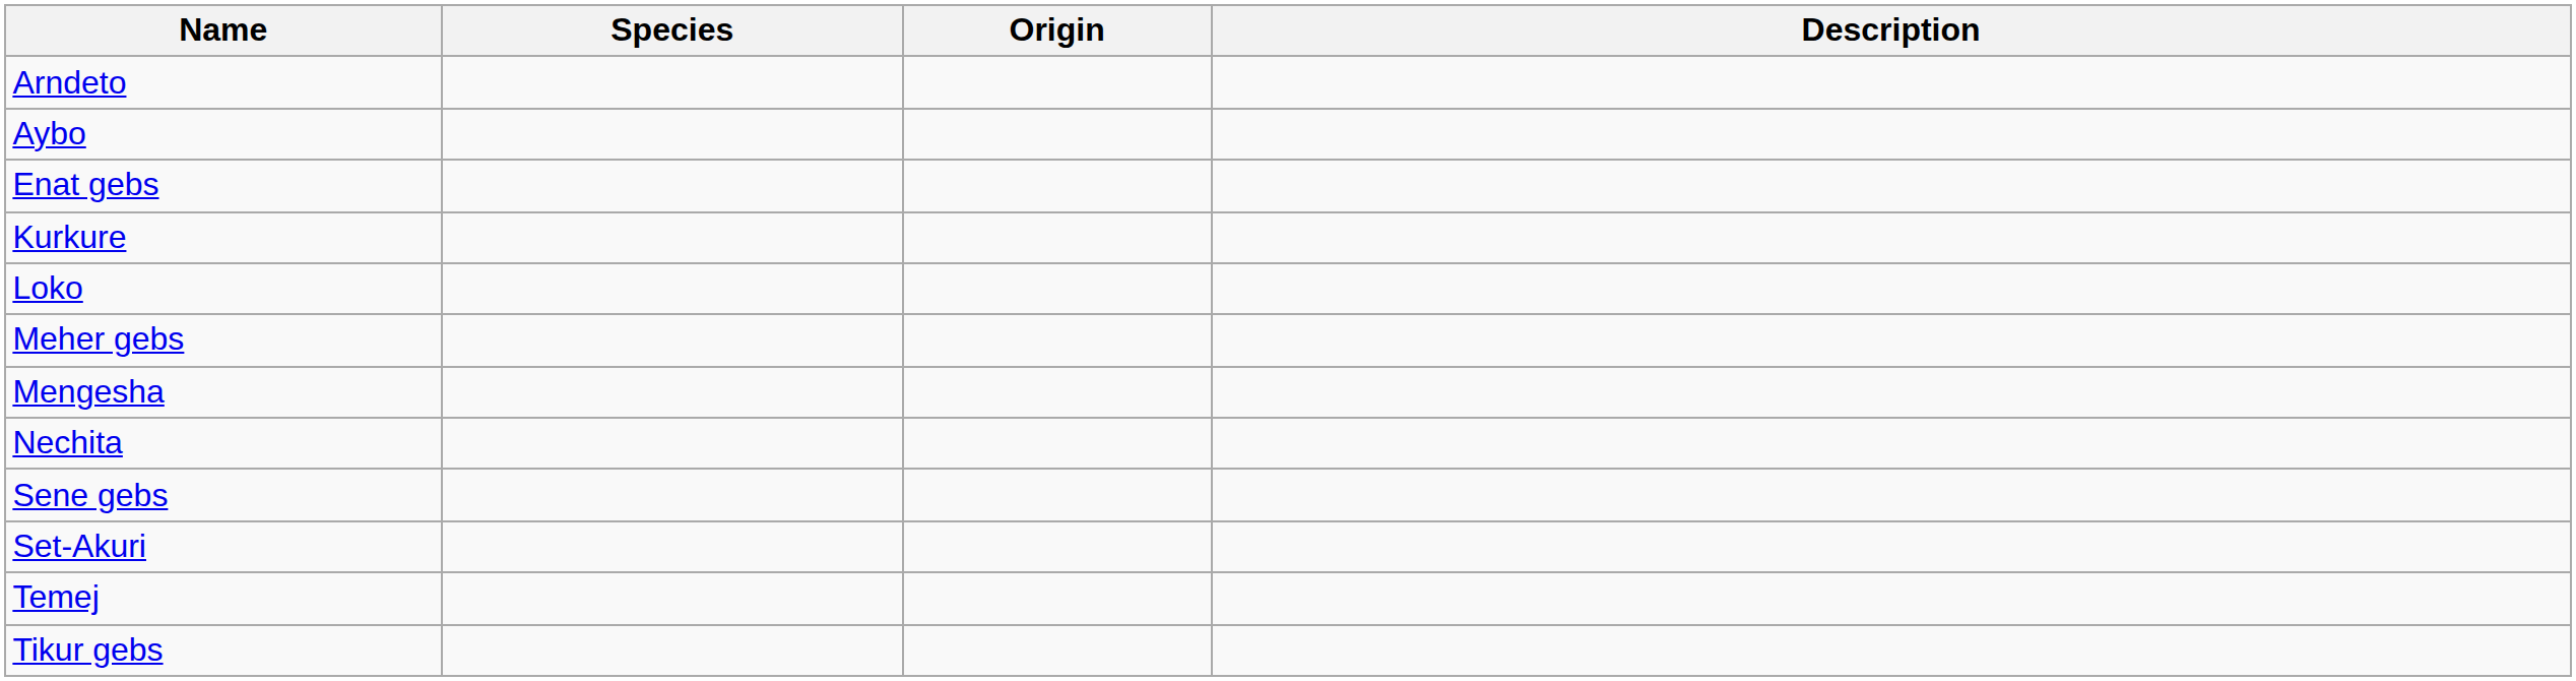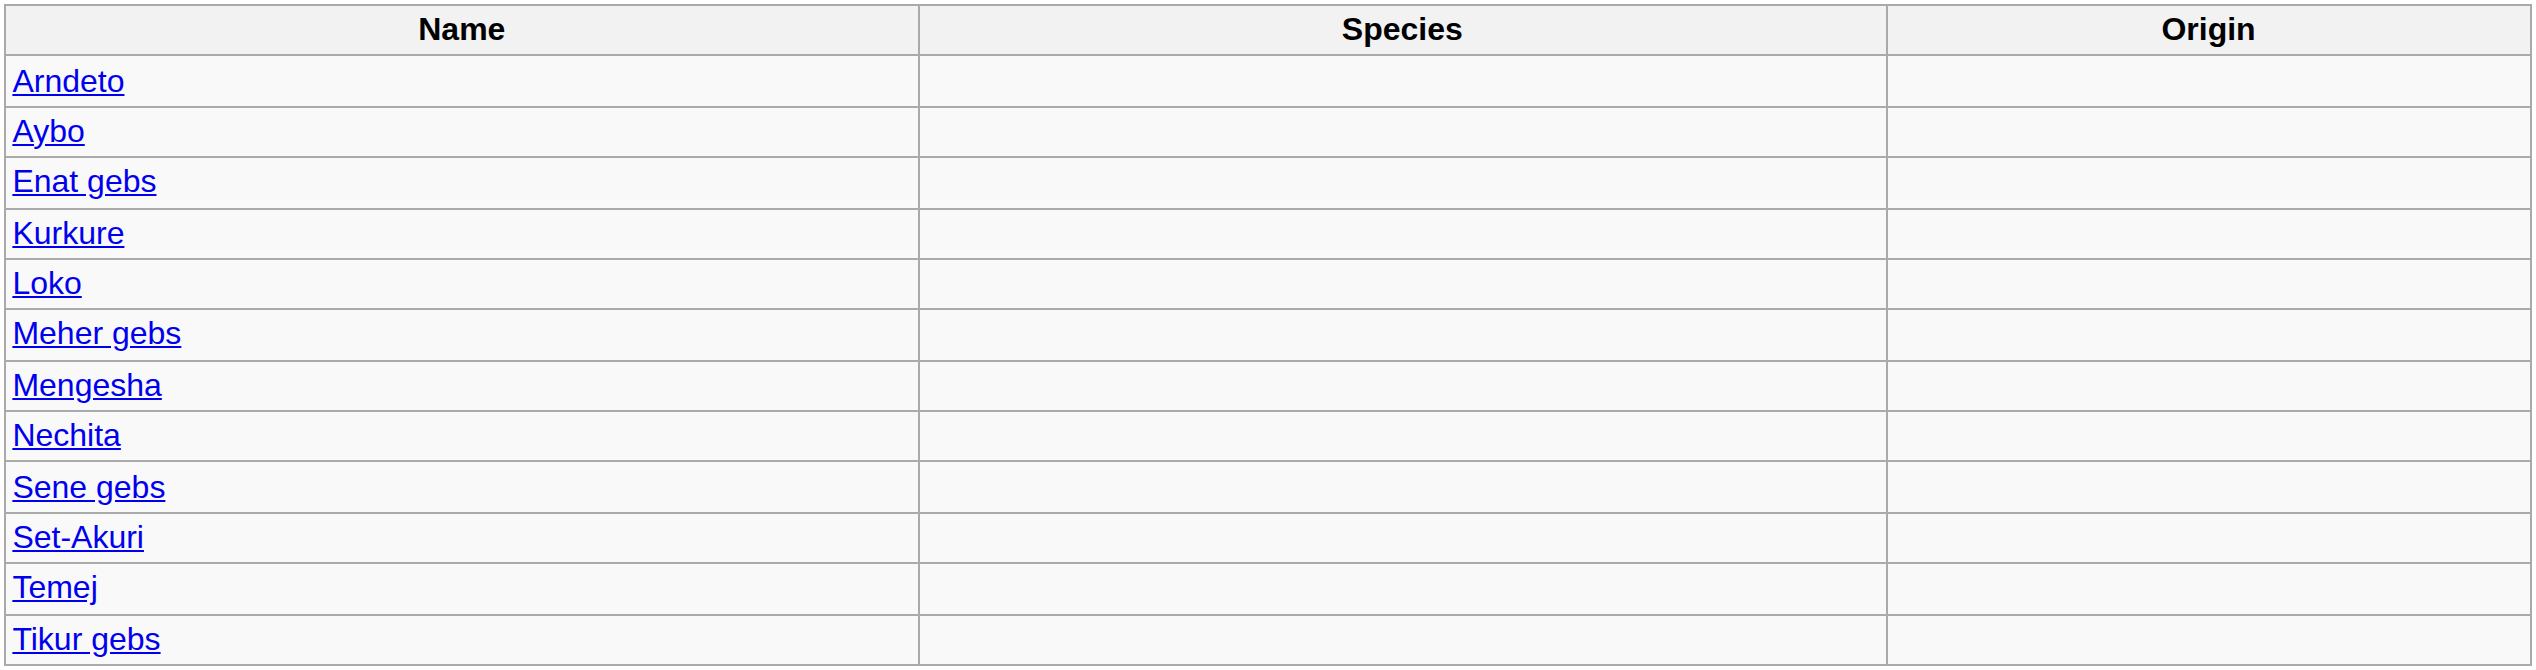- column: Description
